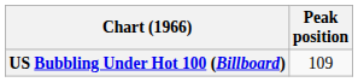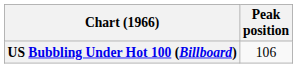US Bubbling Under Hot 100 (Billboard) | Peak position: 109 -> 106
